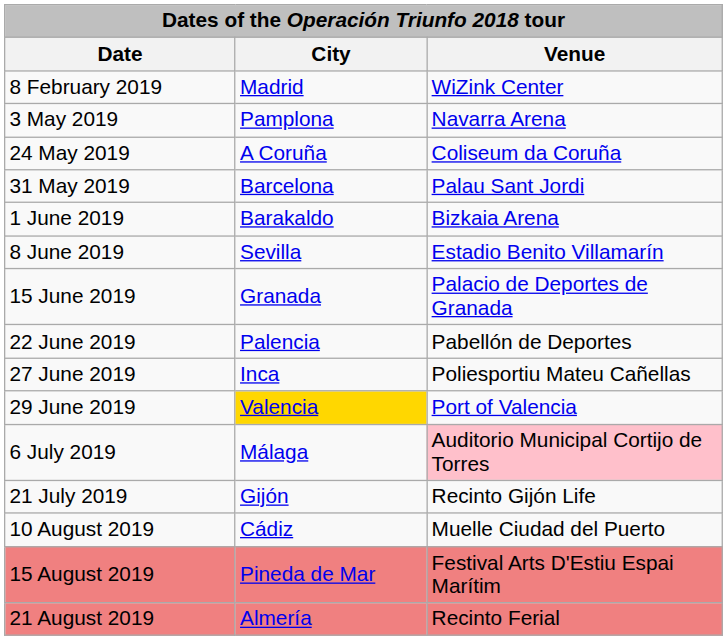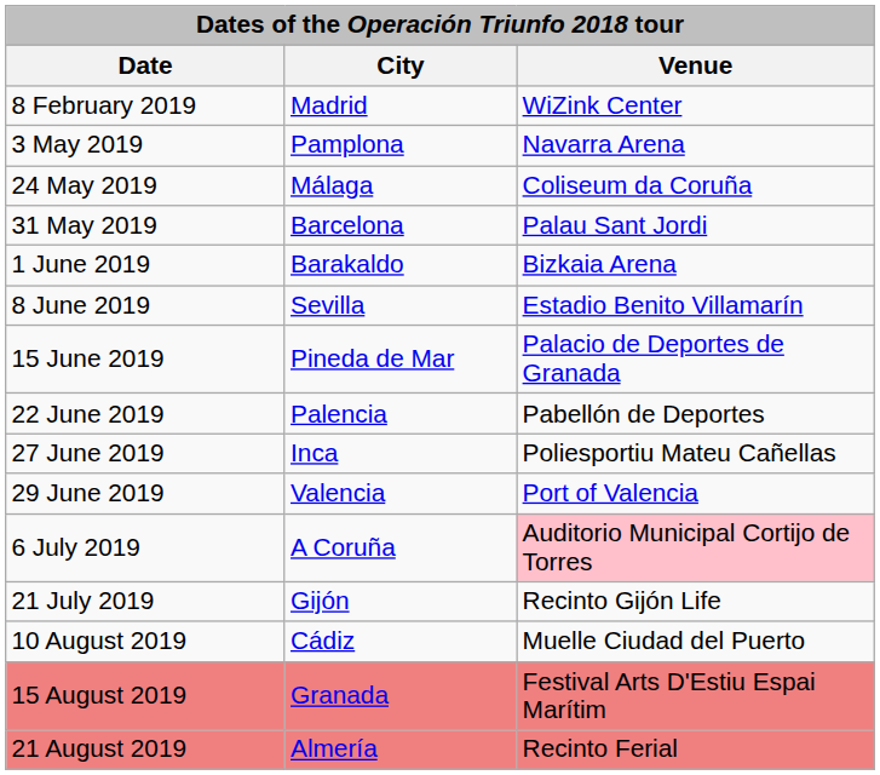24 May 2019 | City: A Coruña -> Málaga
15 June 2019 | City: Granada -> Pineda de Mar
29 June 2019 | City: gold background -> no background
6 July 2019 | City: Málaga -> A Coruña
15 August 2019 | City: Pineda de Mar -> Granada
